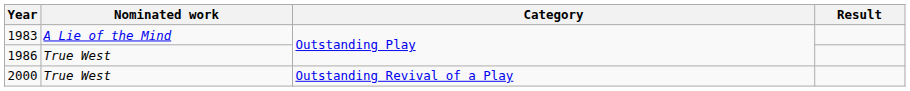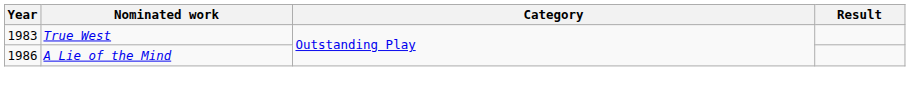1983 | Nominated work: A Lie of the Mind -> True West
1986 | Nominated work: True West -> A Lie of the Mind
- row: 2000 | True West | Outstanding Revival of a Play
